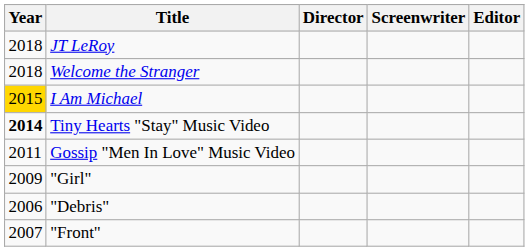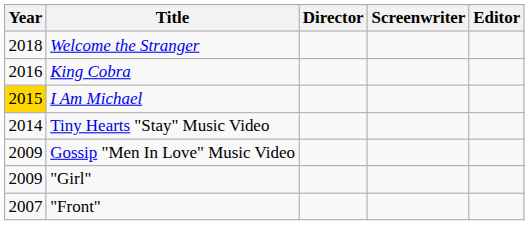- row: 2018 | JT LeRoy
+ row: 2016 | King Cobra
Tiny Hearts "Stay" Music Video | Year: bold -> normal
Gossip "Men In Love" Music Video | Year: 2011 -> 2009
- row: 2006 | "Debris"
